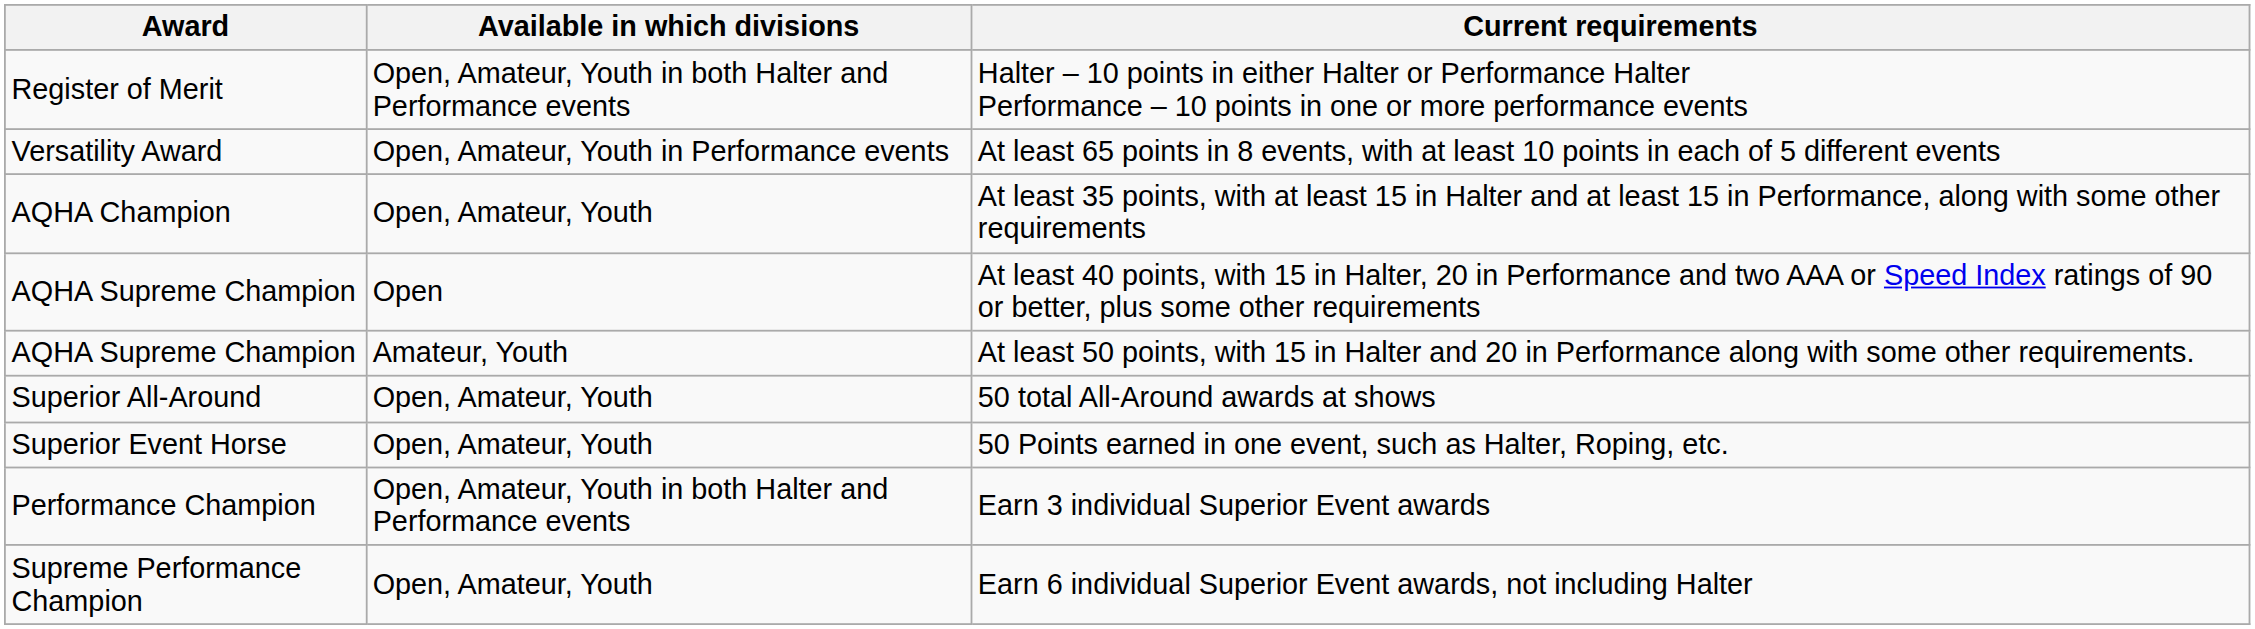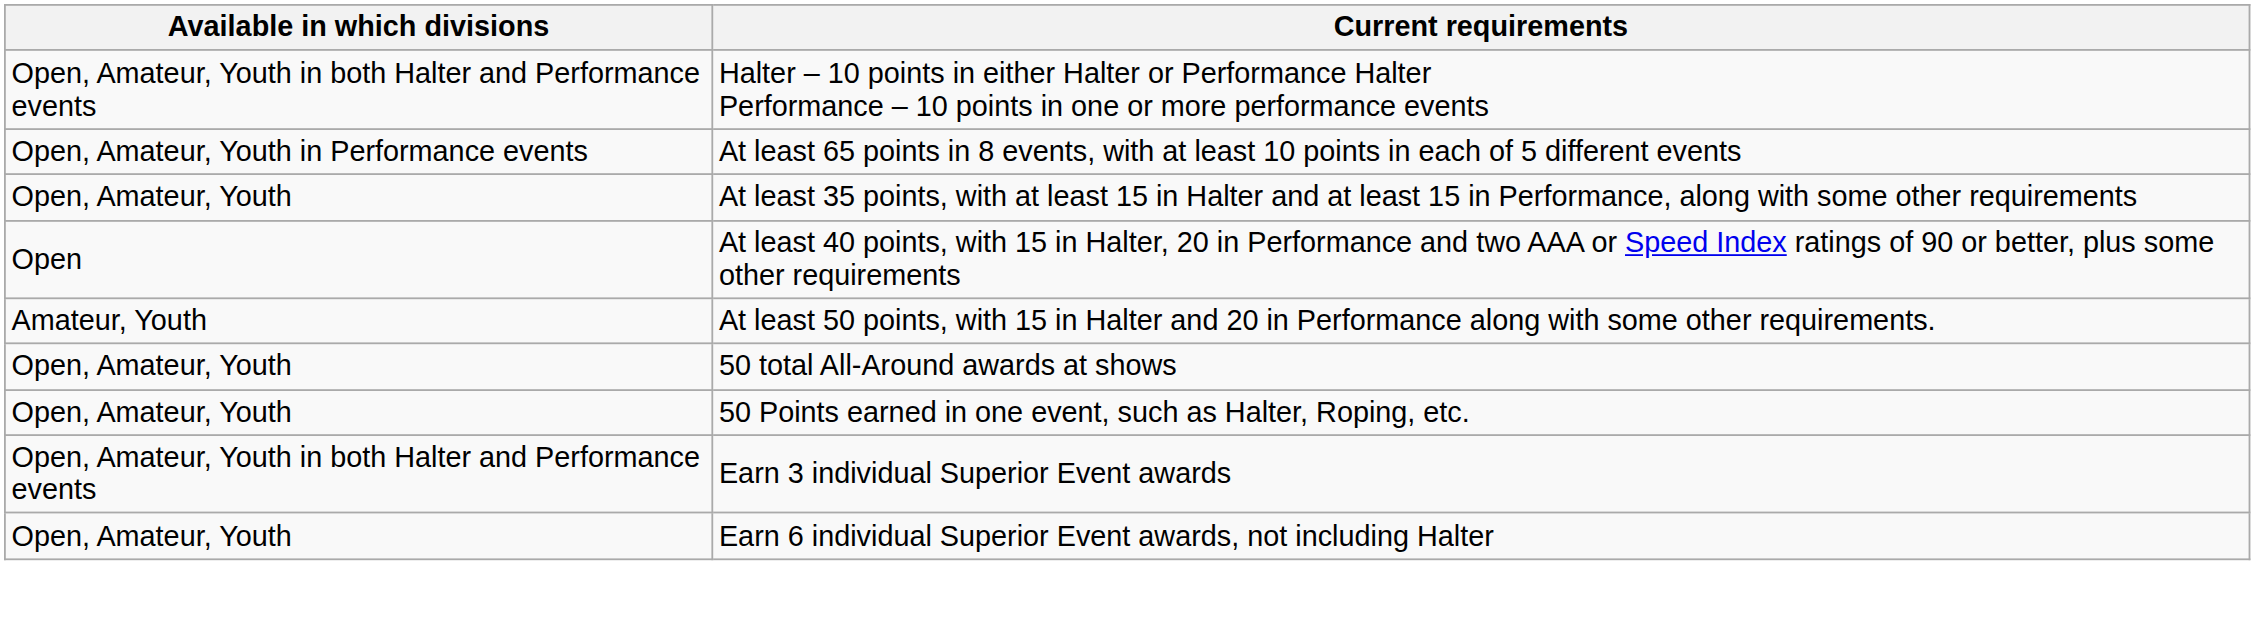- column: Award | Register of Merit | Versatility Award | AQHA Champion | AQHA Supreme Champion | AQHA Supreme Champion | Superior All-Around | Superior Event Horse | Performance Champion | Supreme Performance Champion
